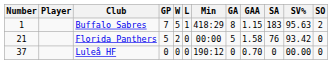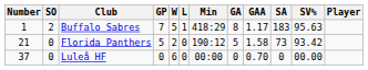columns swapped: Player <-> SO
Buffalo Sabres | GAA: 1.15 -> 1.17
Florida Panthers | Min: 00:00 -> 190:12
Florida Panthers | SA: 76 -> 73
Luleå HF | W: 0 -> 6
Luleå HF | Min: 190:12 -> 00:00
